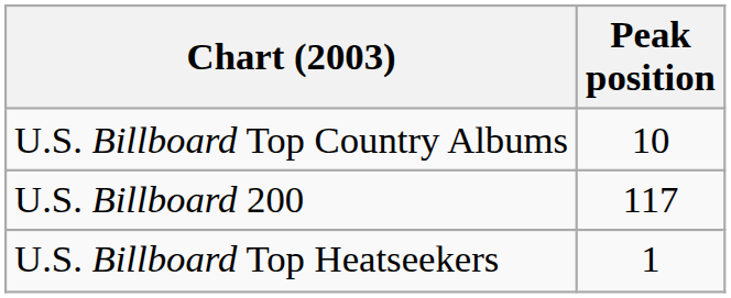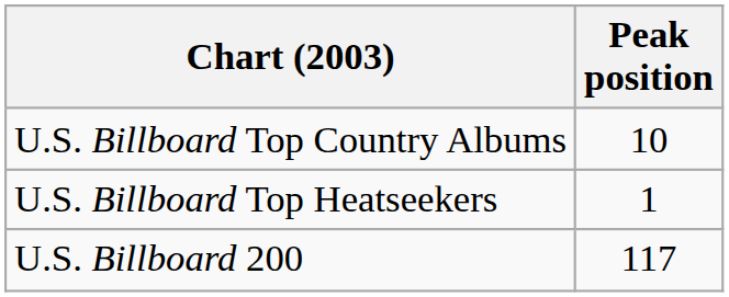rows swapped: U.S. Billboard 200 <-> U.S. Billboard Top Heatseekers
